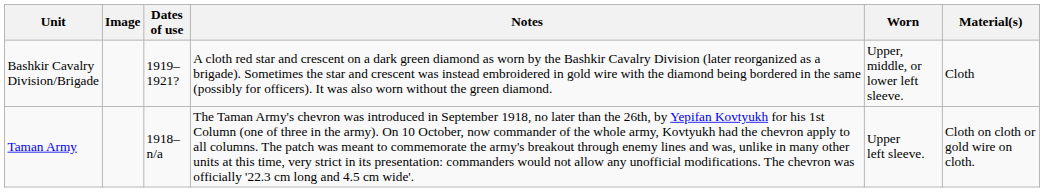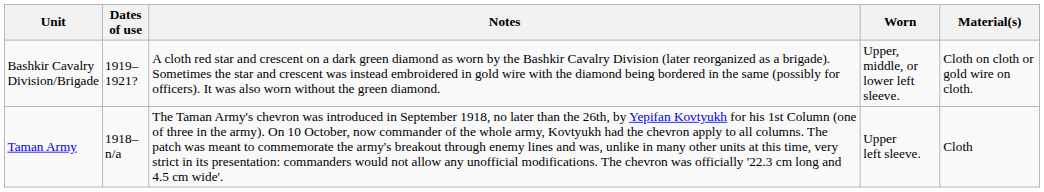- column: Image
Bashkir Cavalry Division/Brigade | Material(s): Cloth -> Cloth on cloth or gold wire on cloth.
Taman Army | Material(s): Cloth on cloth or gold wire on cloth. -> Cloth
